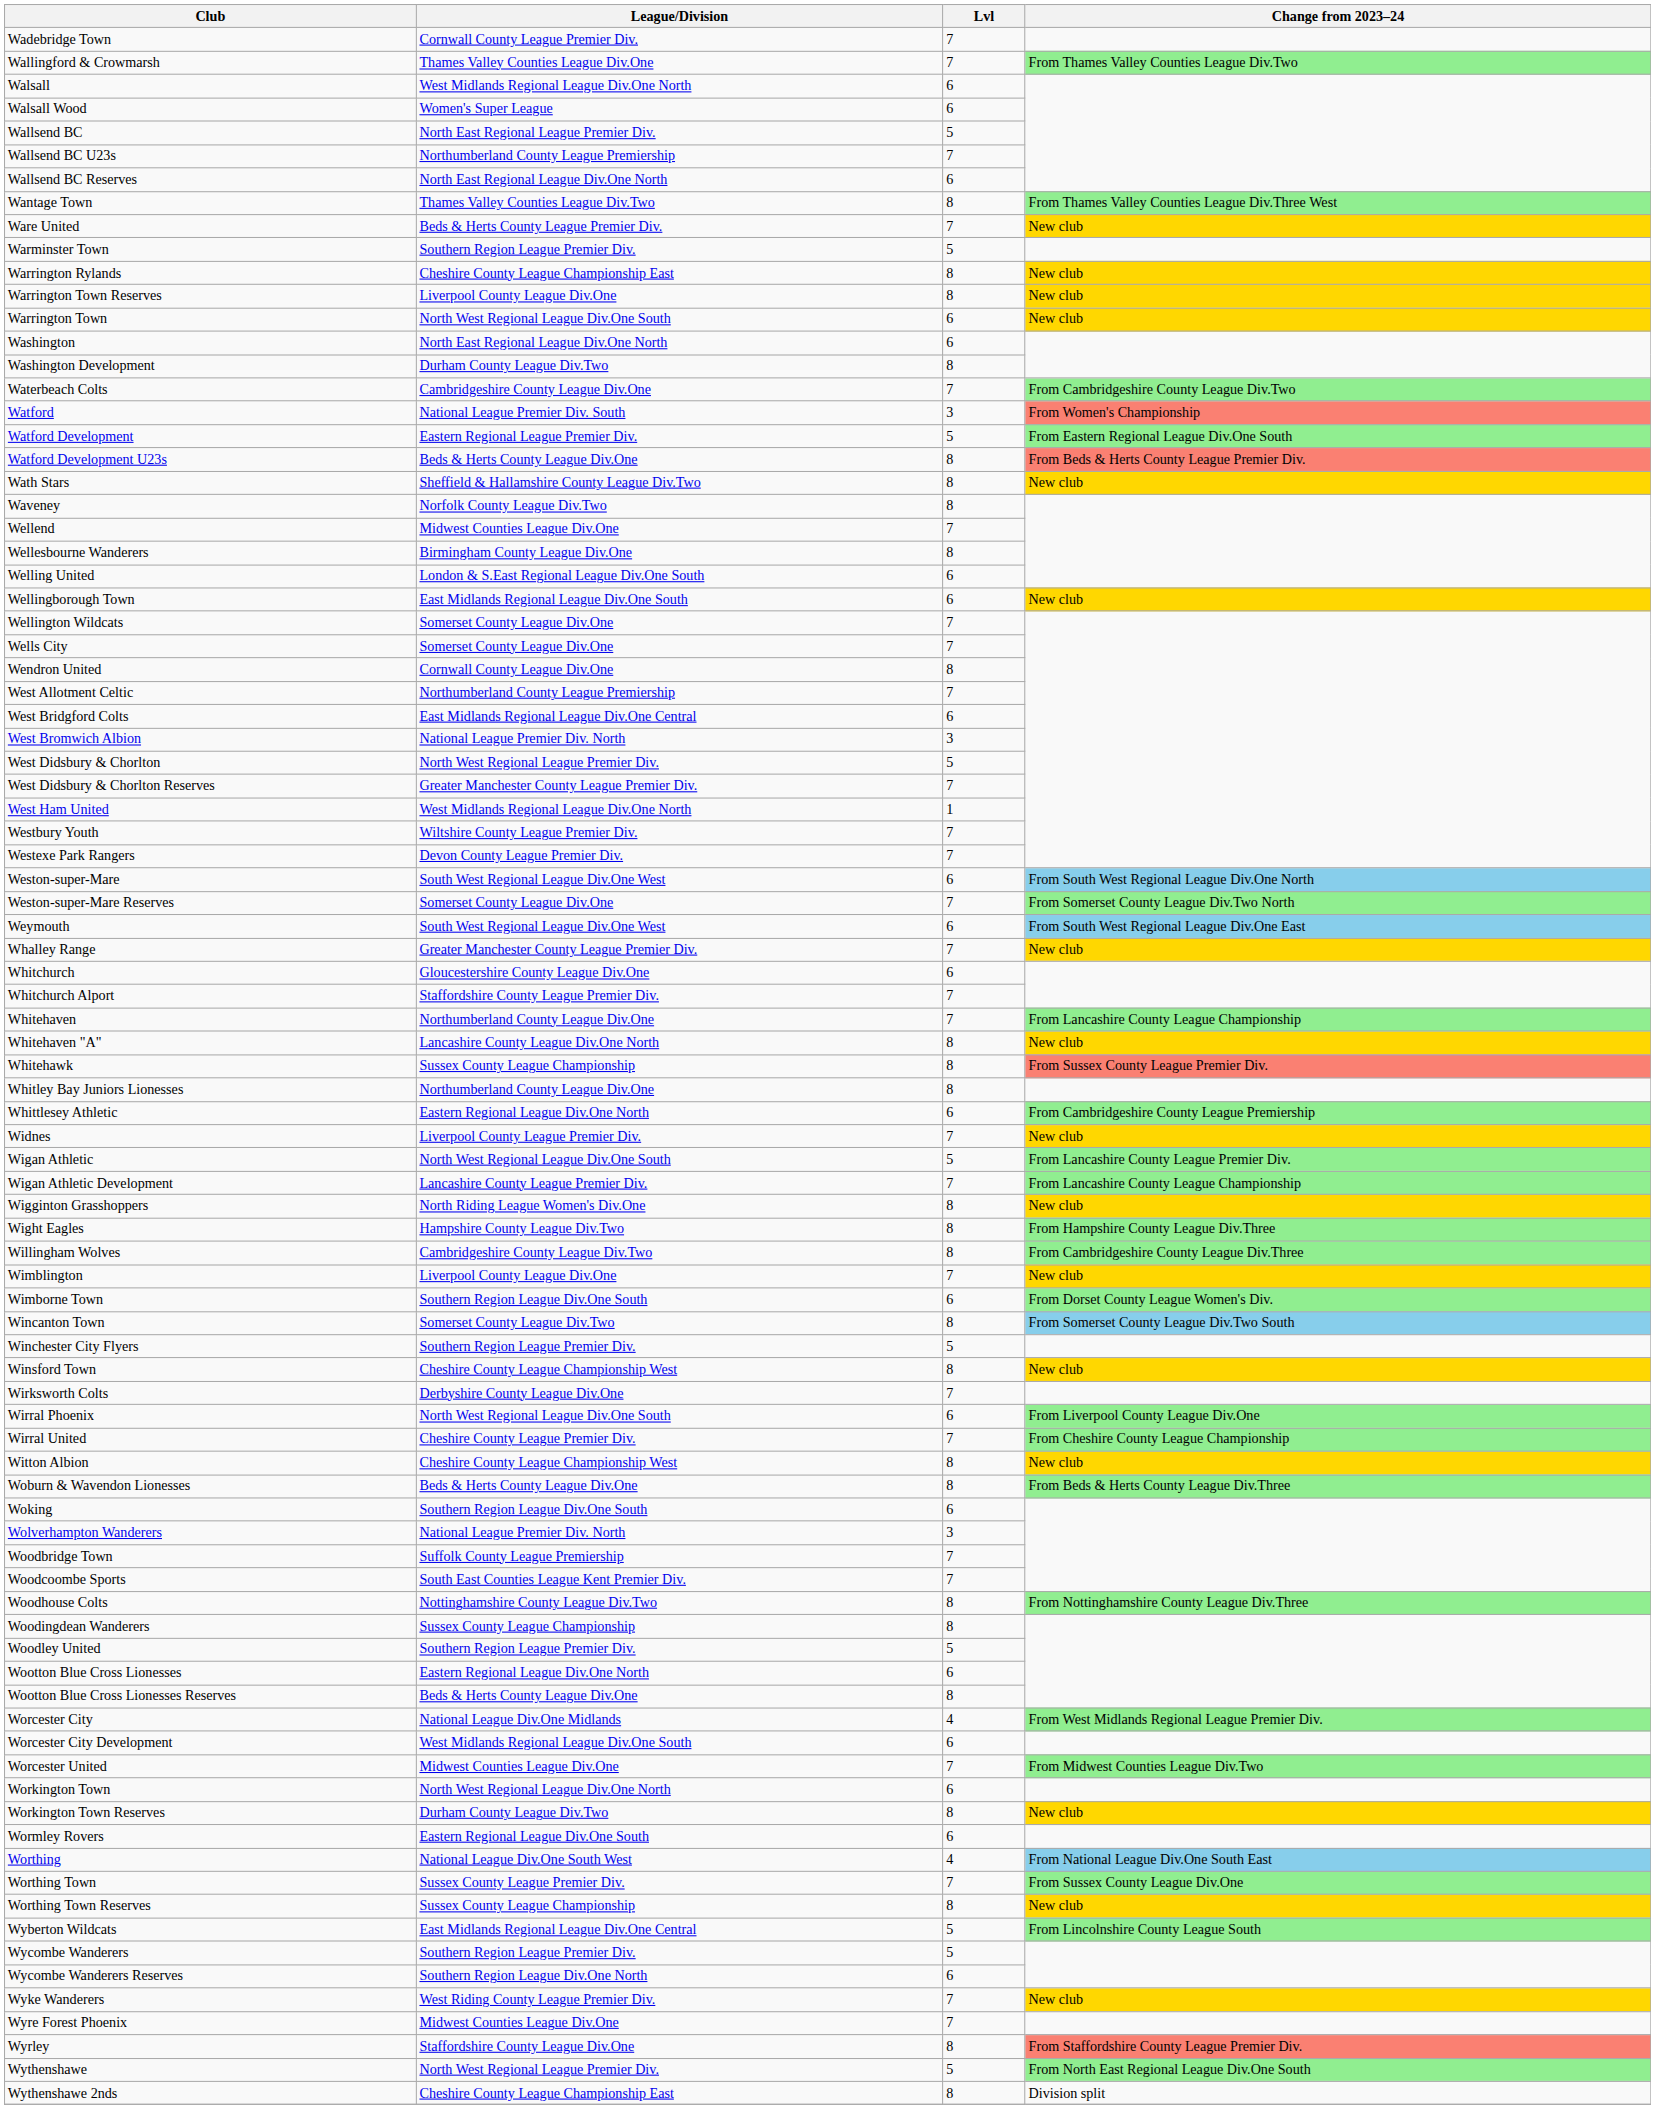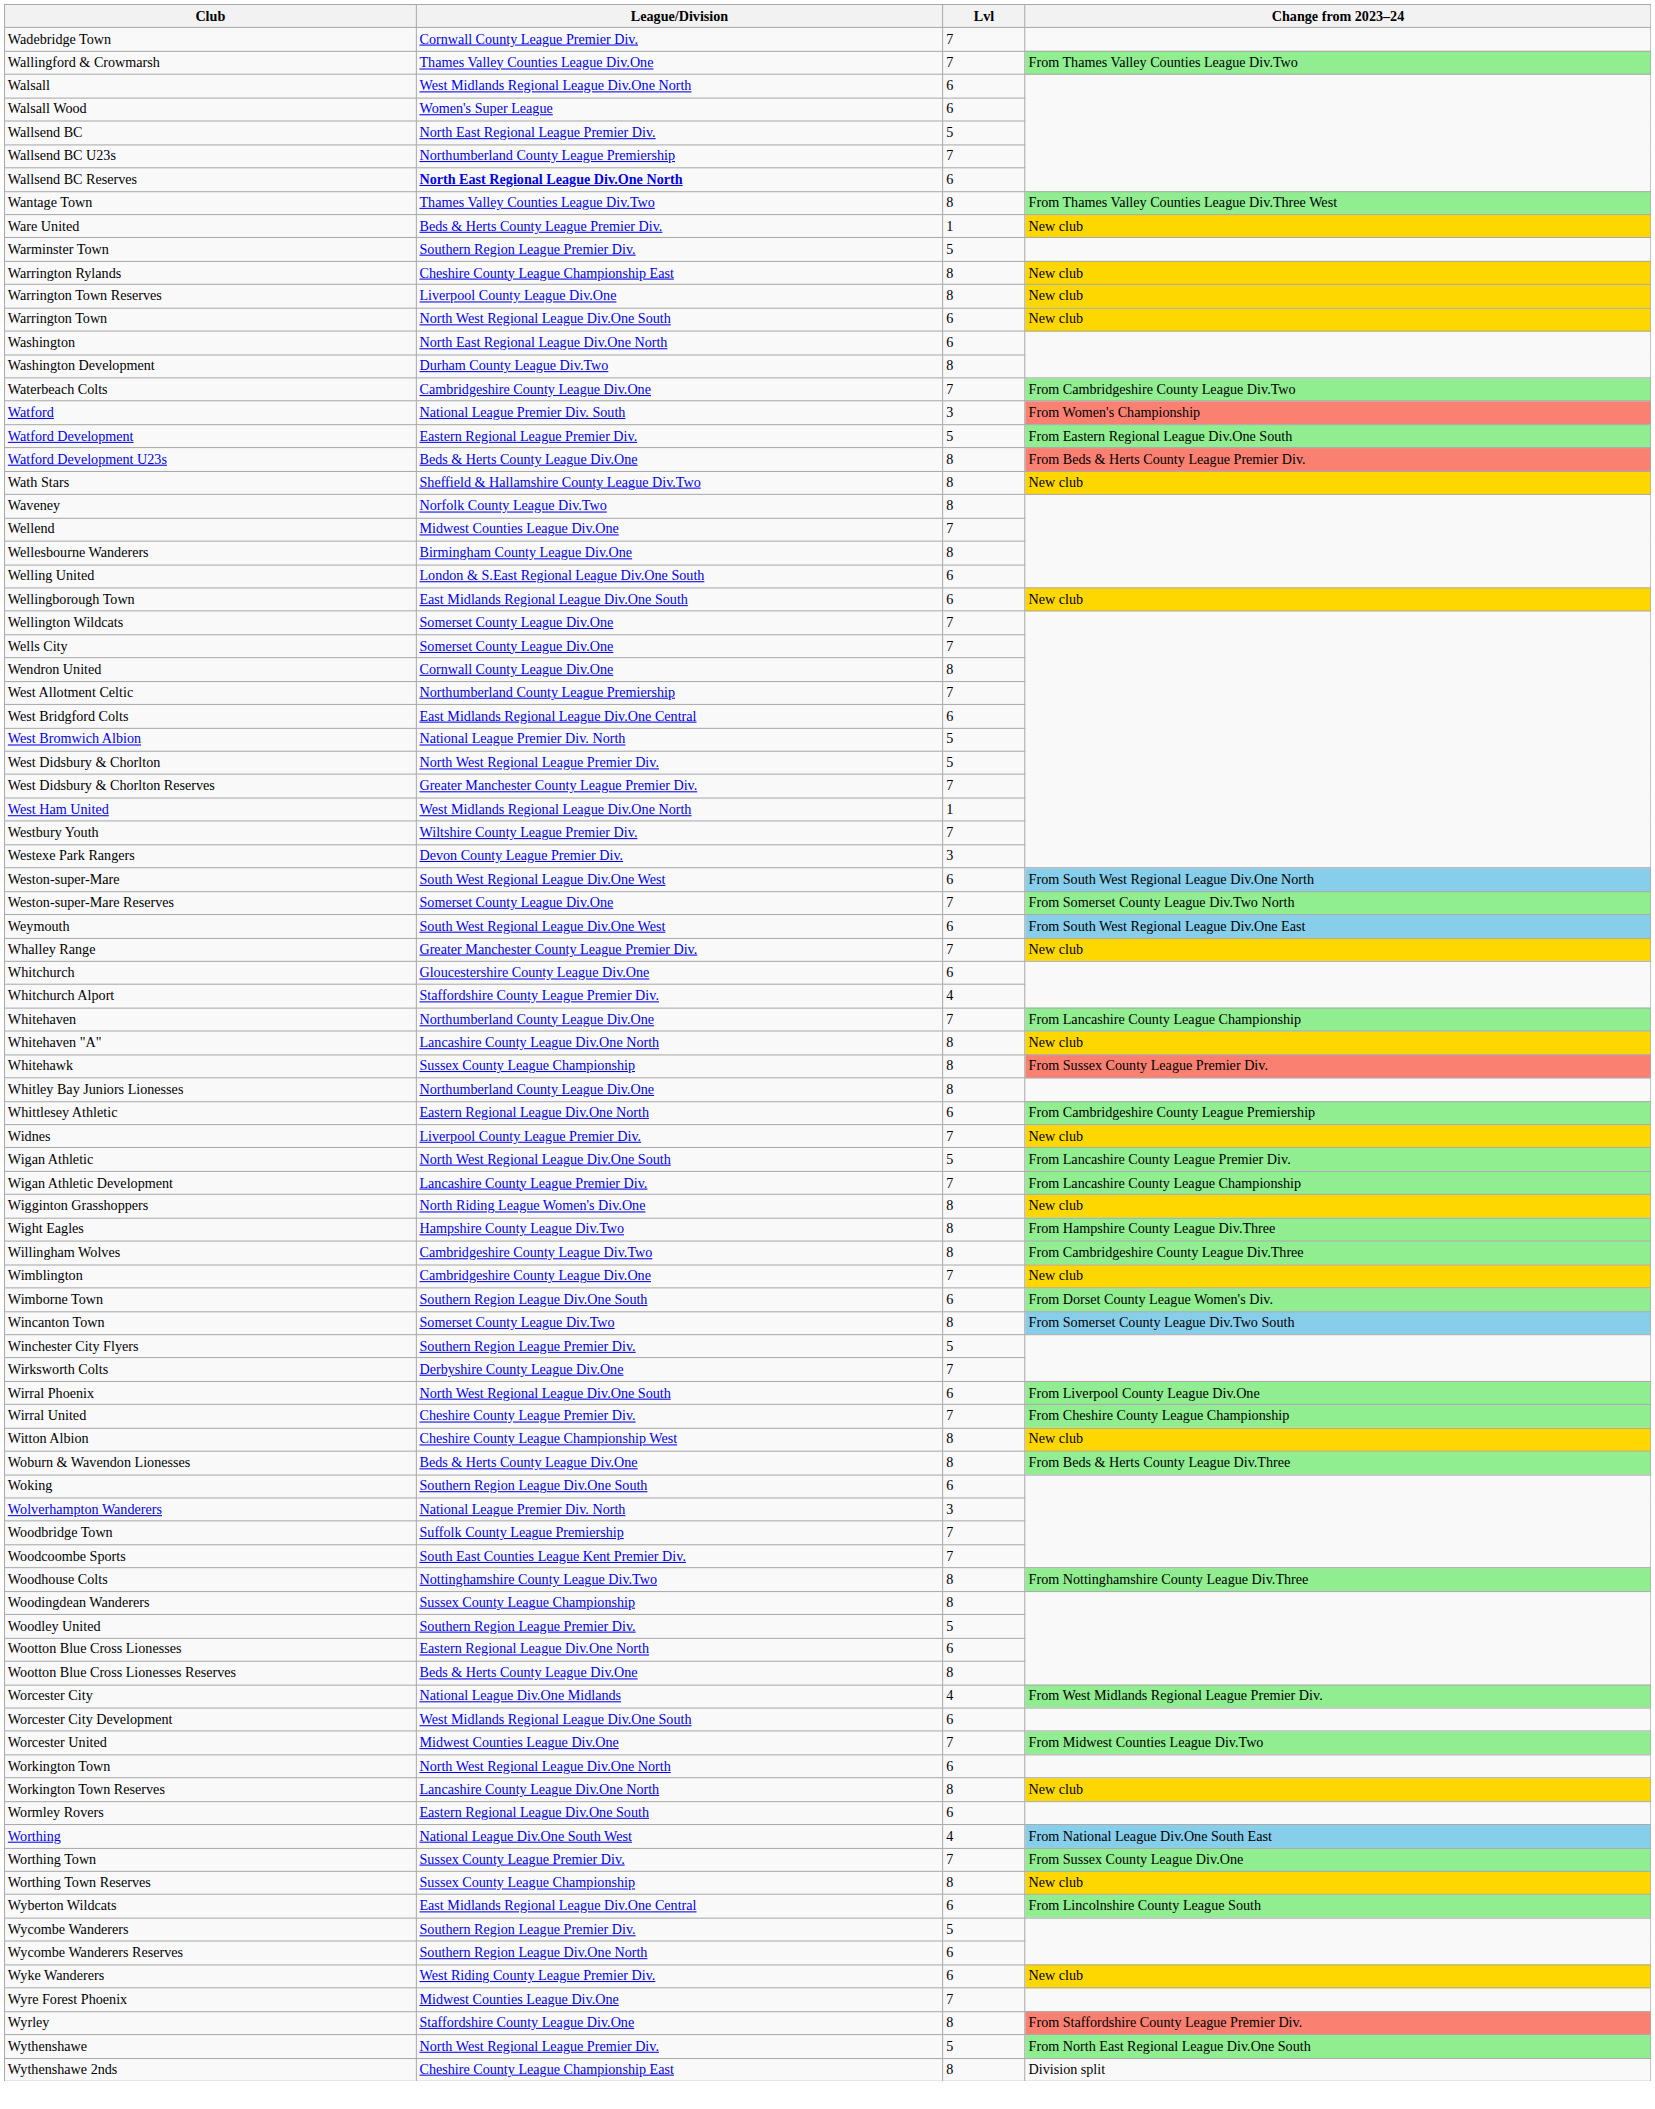Wallsend BC Reserves | League/Division: normal -> bold
Ware United | Lvl: 7 -> 1
West Bromwich Albion | Lvl: 3 -> 5
Westexe Park Rangers | Lvl: 7 -> 3
Whitchurch Alport | Lvl: 7 -> 4
Wimblington | League/Division: Liverpool County League Div.One -> Cambridgeshire County League Div.One
- row: Winsford Town | Cheshire County League Championship West | 8 | New club
Workington Town Reserves | League/Division: Durham County League Div.Two -> Lancashire County League Div.One North
Wyberton Wildcats | Lvl: 5 -> 6
Wyke Wanderers | Lvl: 7 -> 6
